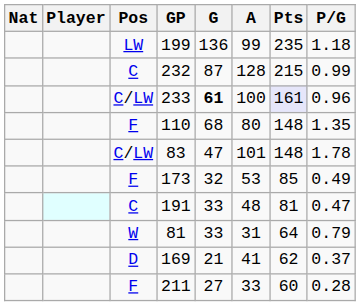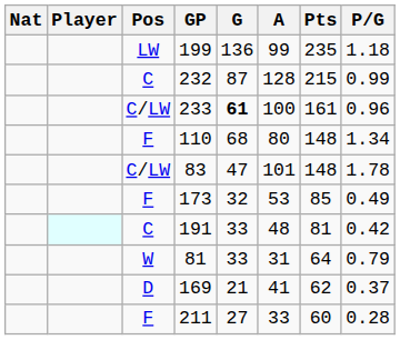233 | Pts: lavender background -> no background
110 | P/G: 1.35 -> 1.34
191 | P/G: 0.47 -> 0.42
